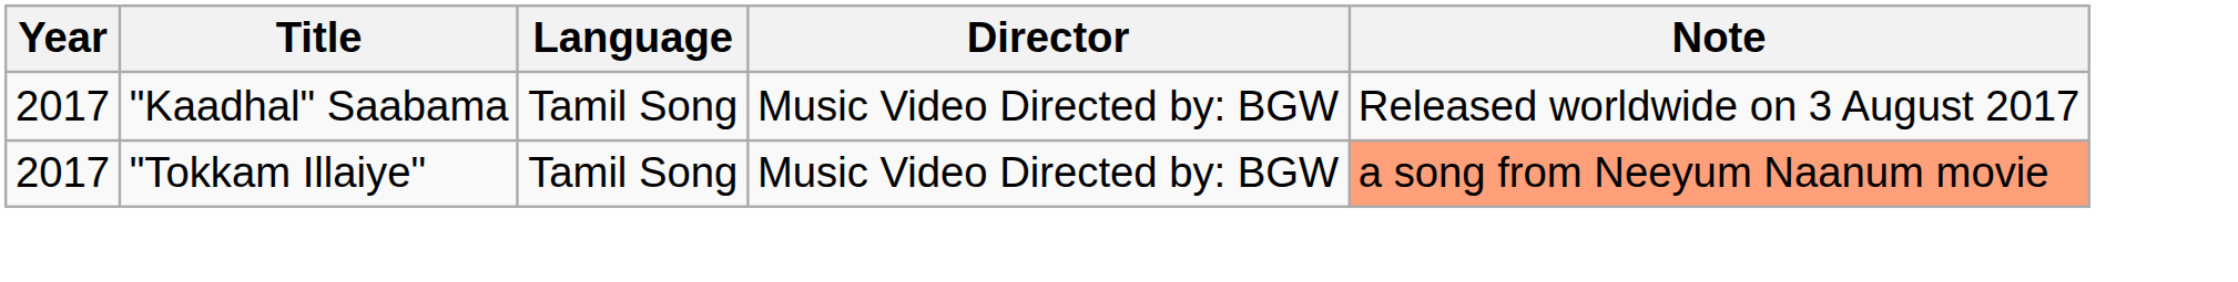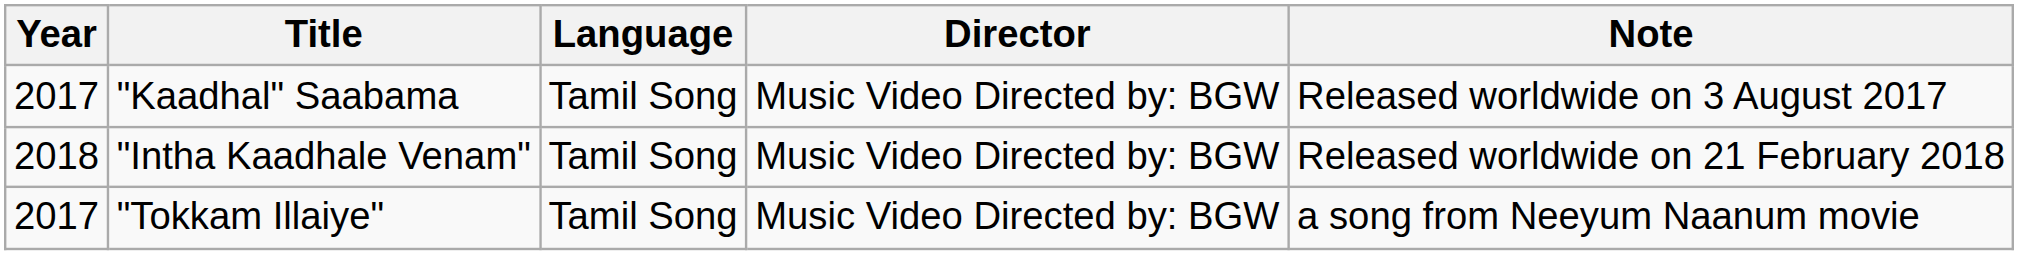+ row: 2018 | "Intha Kaadhale Venam" | Tamil Song | Music Video Directed by: BGW | Released worldwide on 21 February 2018
"Tokkam Illaiye" | Note: lightsalmon background -> no background
